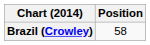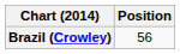Brazil (Crowley) | Position: 58 -> 56
